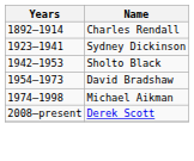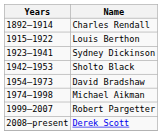+ row: 1915–1922 | Louis Berthon
+ row: 1999–2007 | Robert Pargetter
